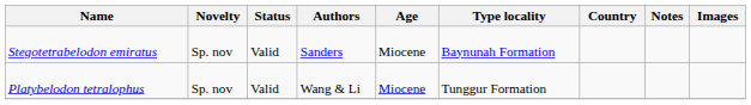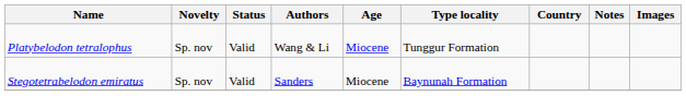rows swapped: Platybelodon tetralophus <-> Stegotetrabelodon emiratus
